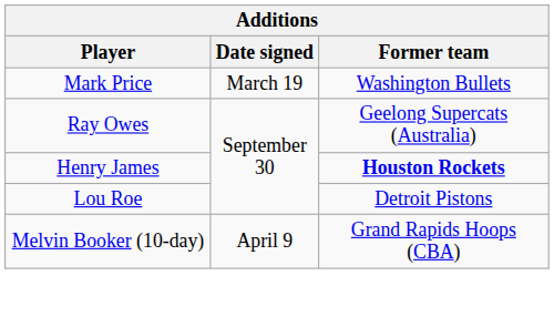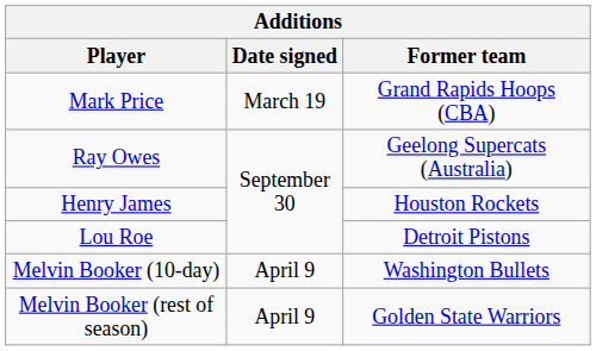Mark Price | Former team: Washington Bullets -> Grand Rapids Hoops (CBA)
Henry James | Former team: bold -> normal
Melvin Booker (10-day) | Former team: Grand Rapids Hoops (CBA) -> Washington Bullets
+ row: Melvin Booker (rest of season) | April 9 | Golden State Warriors
